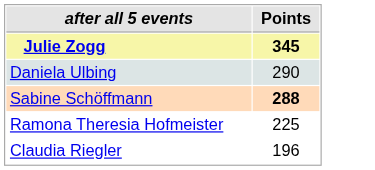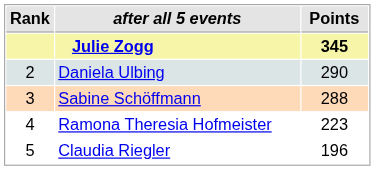+ column: Rank | 2 | 3 | 4 | 5
Sabine Schöffmann | Points: bold -> normal
Ramona Theresia Hofmeister | Points: 225 -> 223
